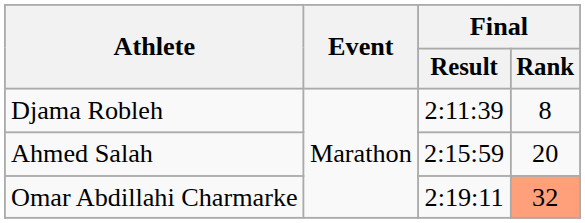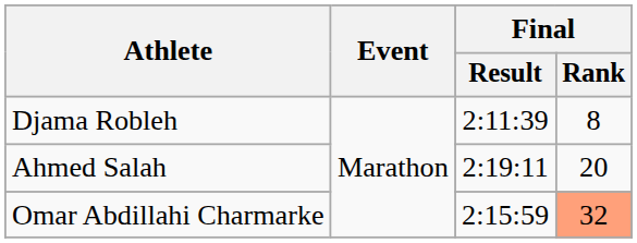Ahmed Salah | Final / Result: 2:15:59 -> 2:19:11
Omar Abdillahi Charmarke | Final / Result: 2:19:11 -> 2:15:59
